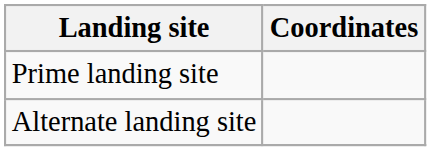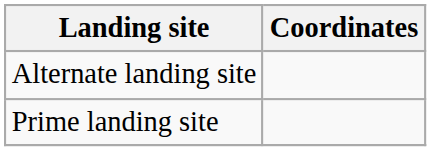rows swapped: Prime landing site <-> Alternate landing site
